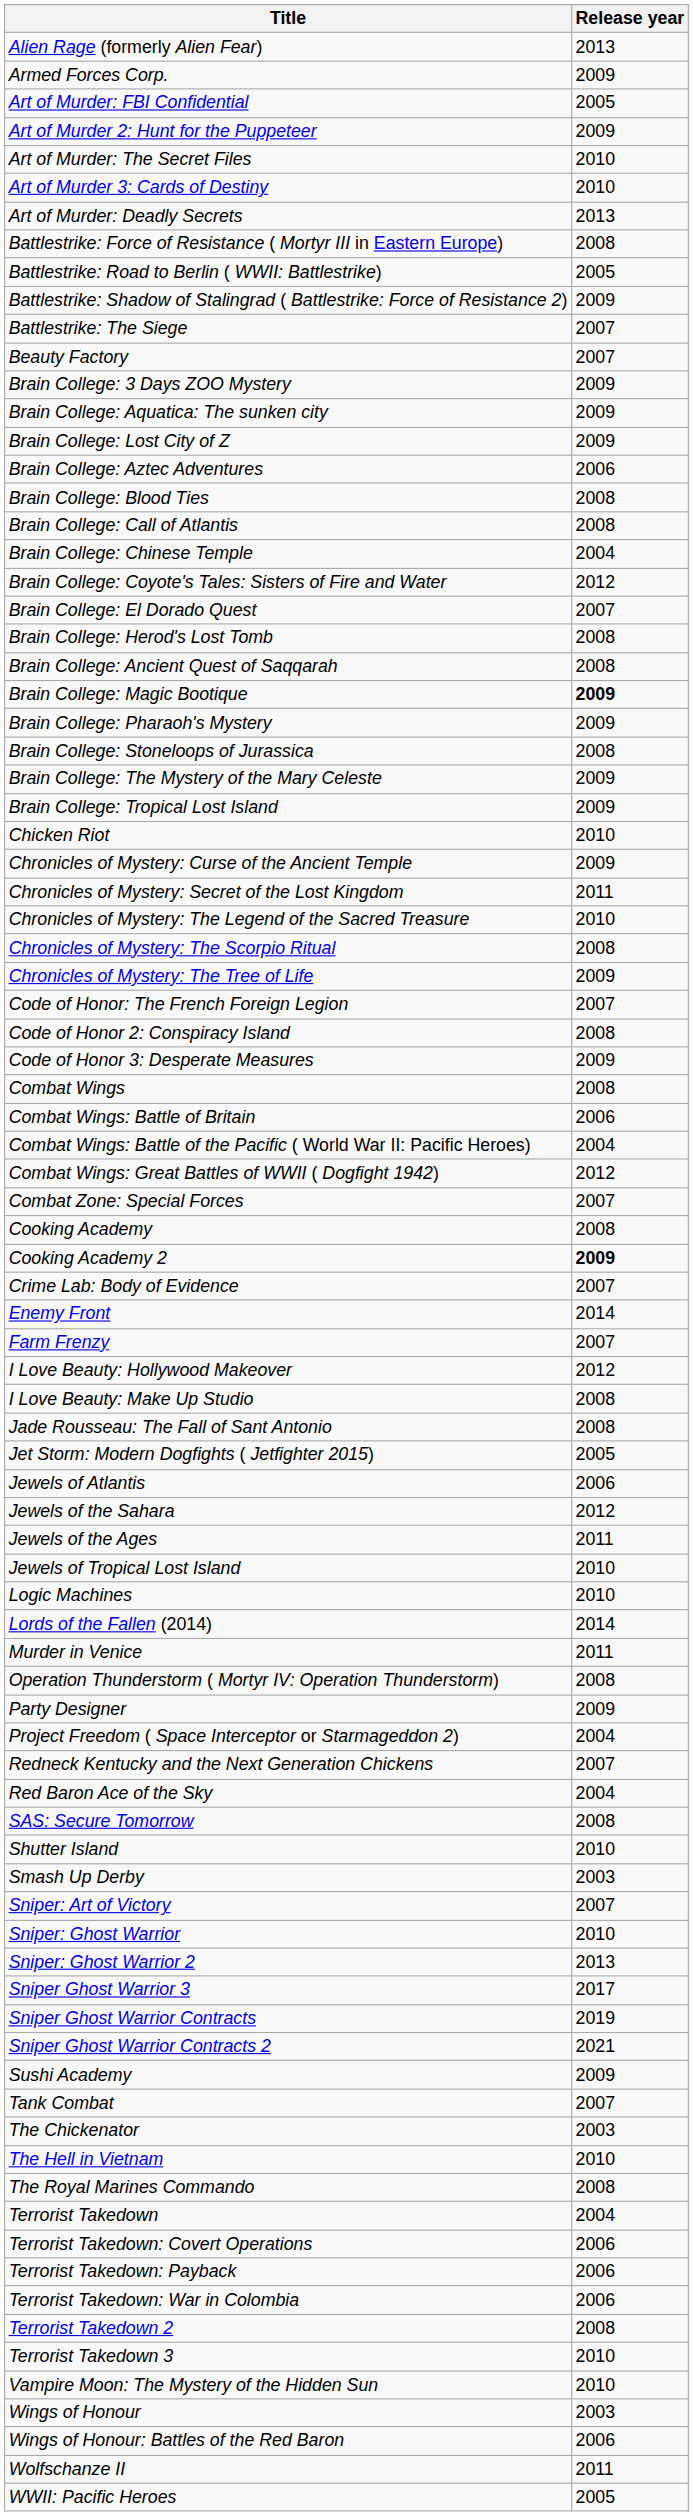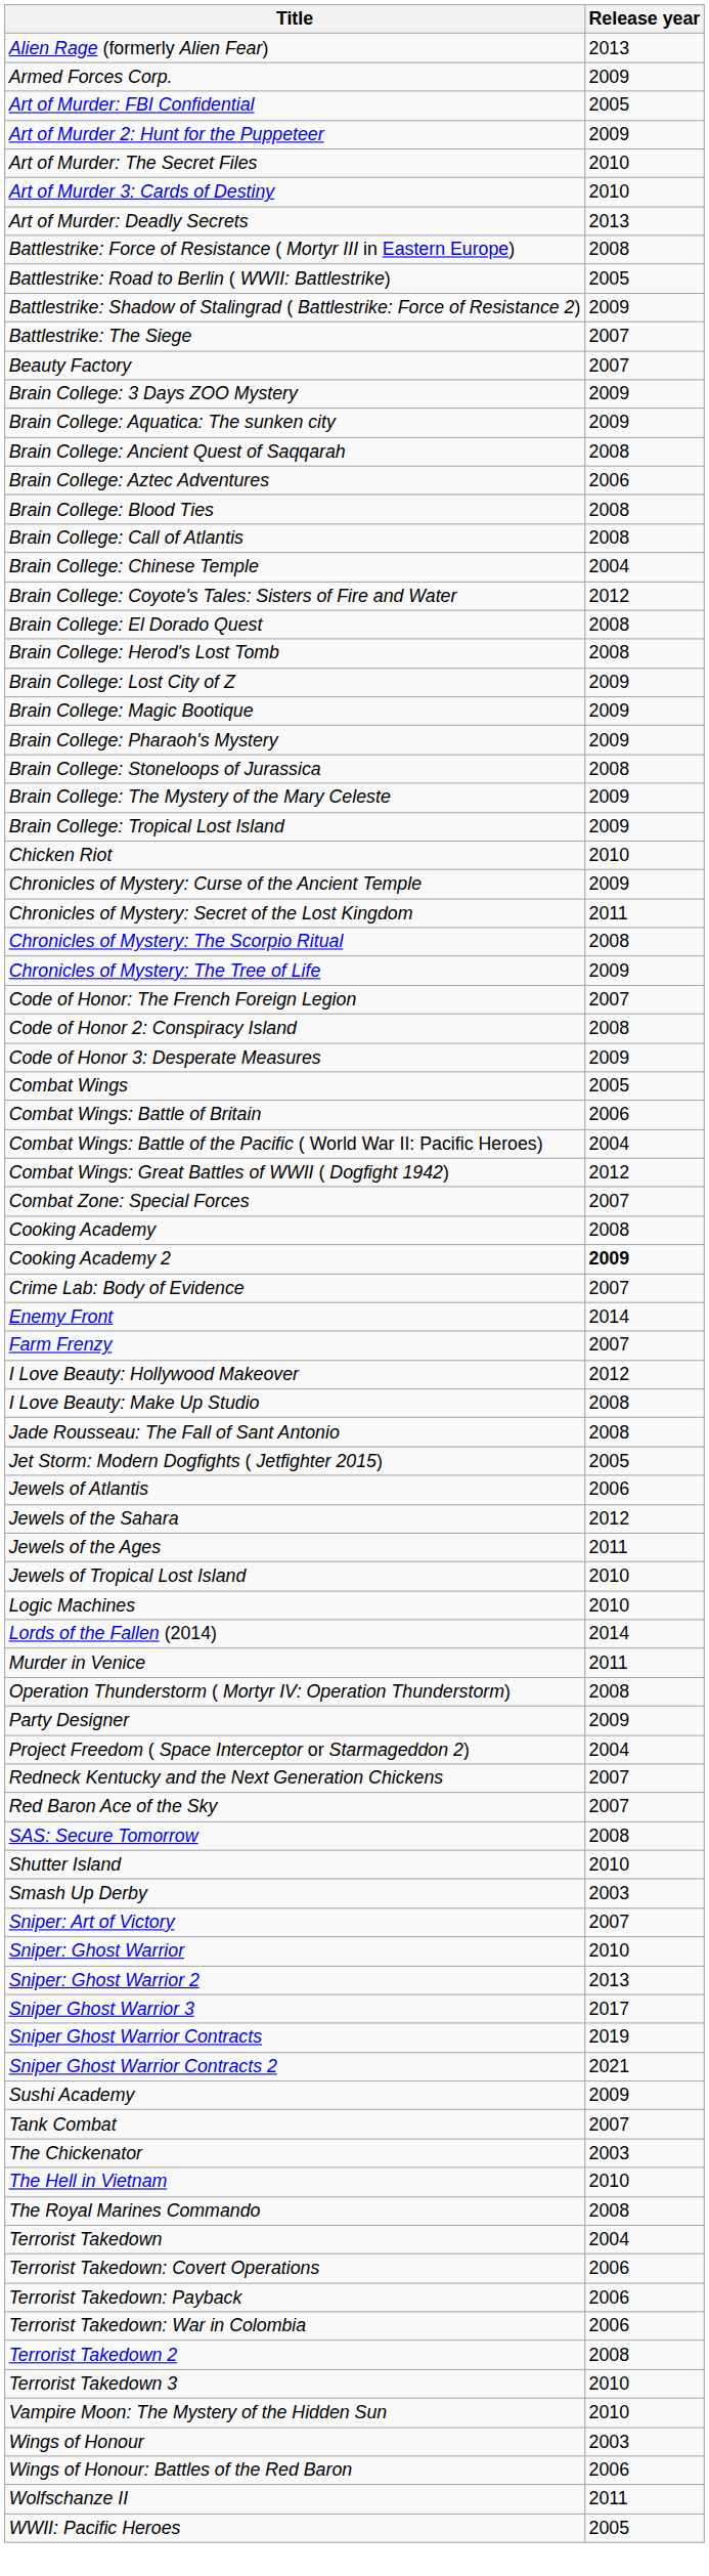rows swapped: Brain College: Ancient Quest of Saqqarah <-> Brain College: Lost City of Z
Brain College: El Dorado Quest | Release year: 2007 -> 2008
Brain College: Magic Bootique | Release year: bold -> normal
- row: Chronicles of Mystery: The Legend of the Sacred Treasure | 2010
Combat Wings | Release year: 2008 -> 2005
Red Baron Ace of the Sky | Release year: 2004 -> 2007
